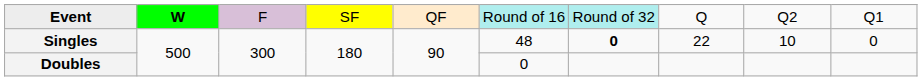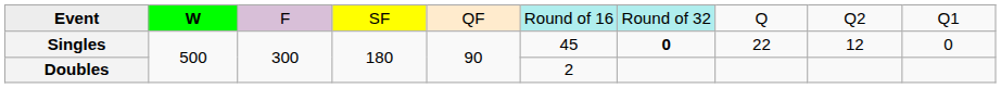Singles | column 6: 48 -> 45
Singles | column 9: 10 -> 12
Doubles | column 6: 0 -> 2
